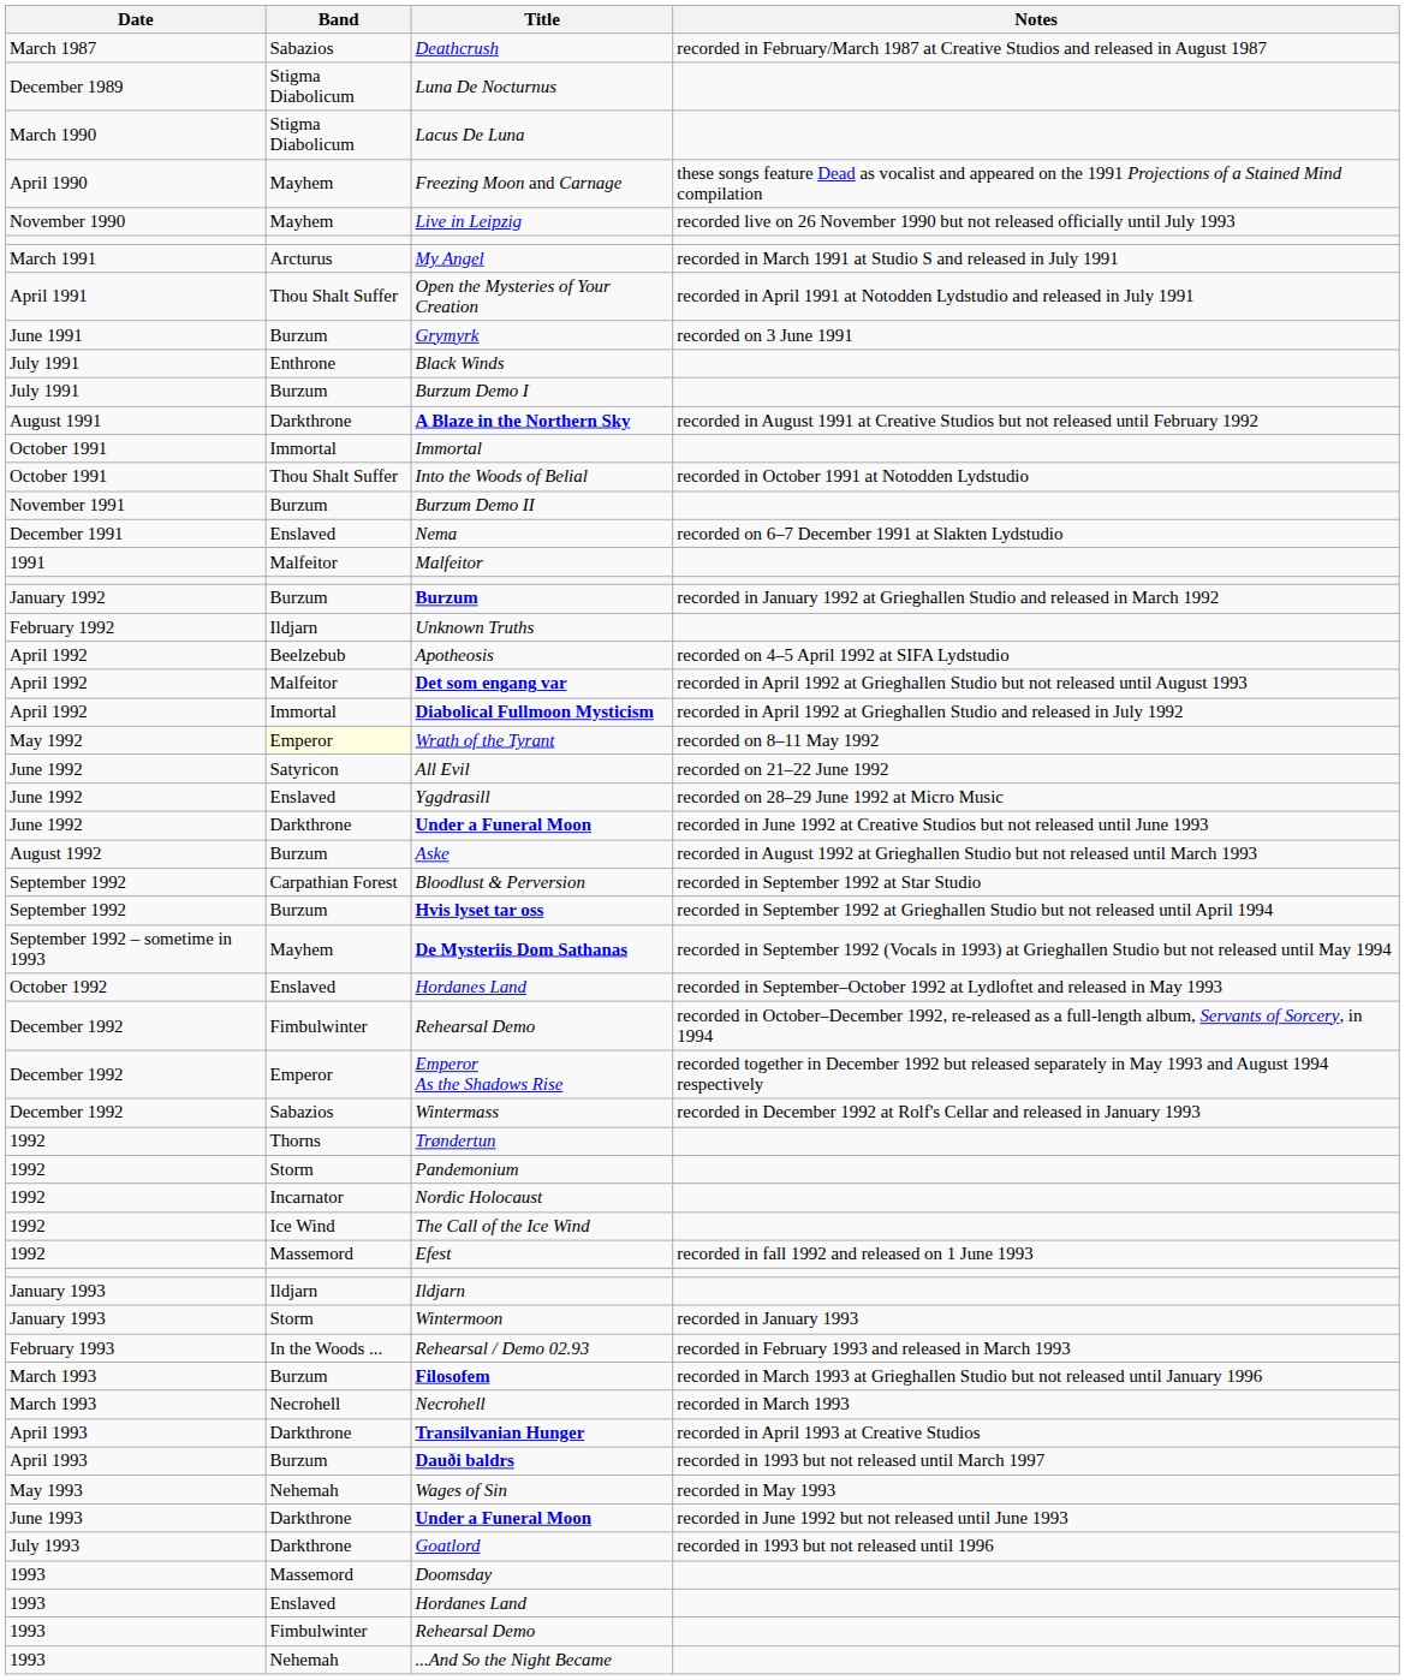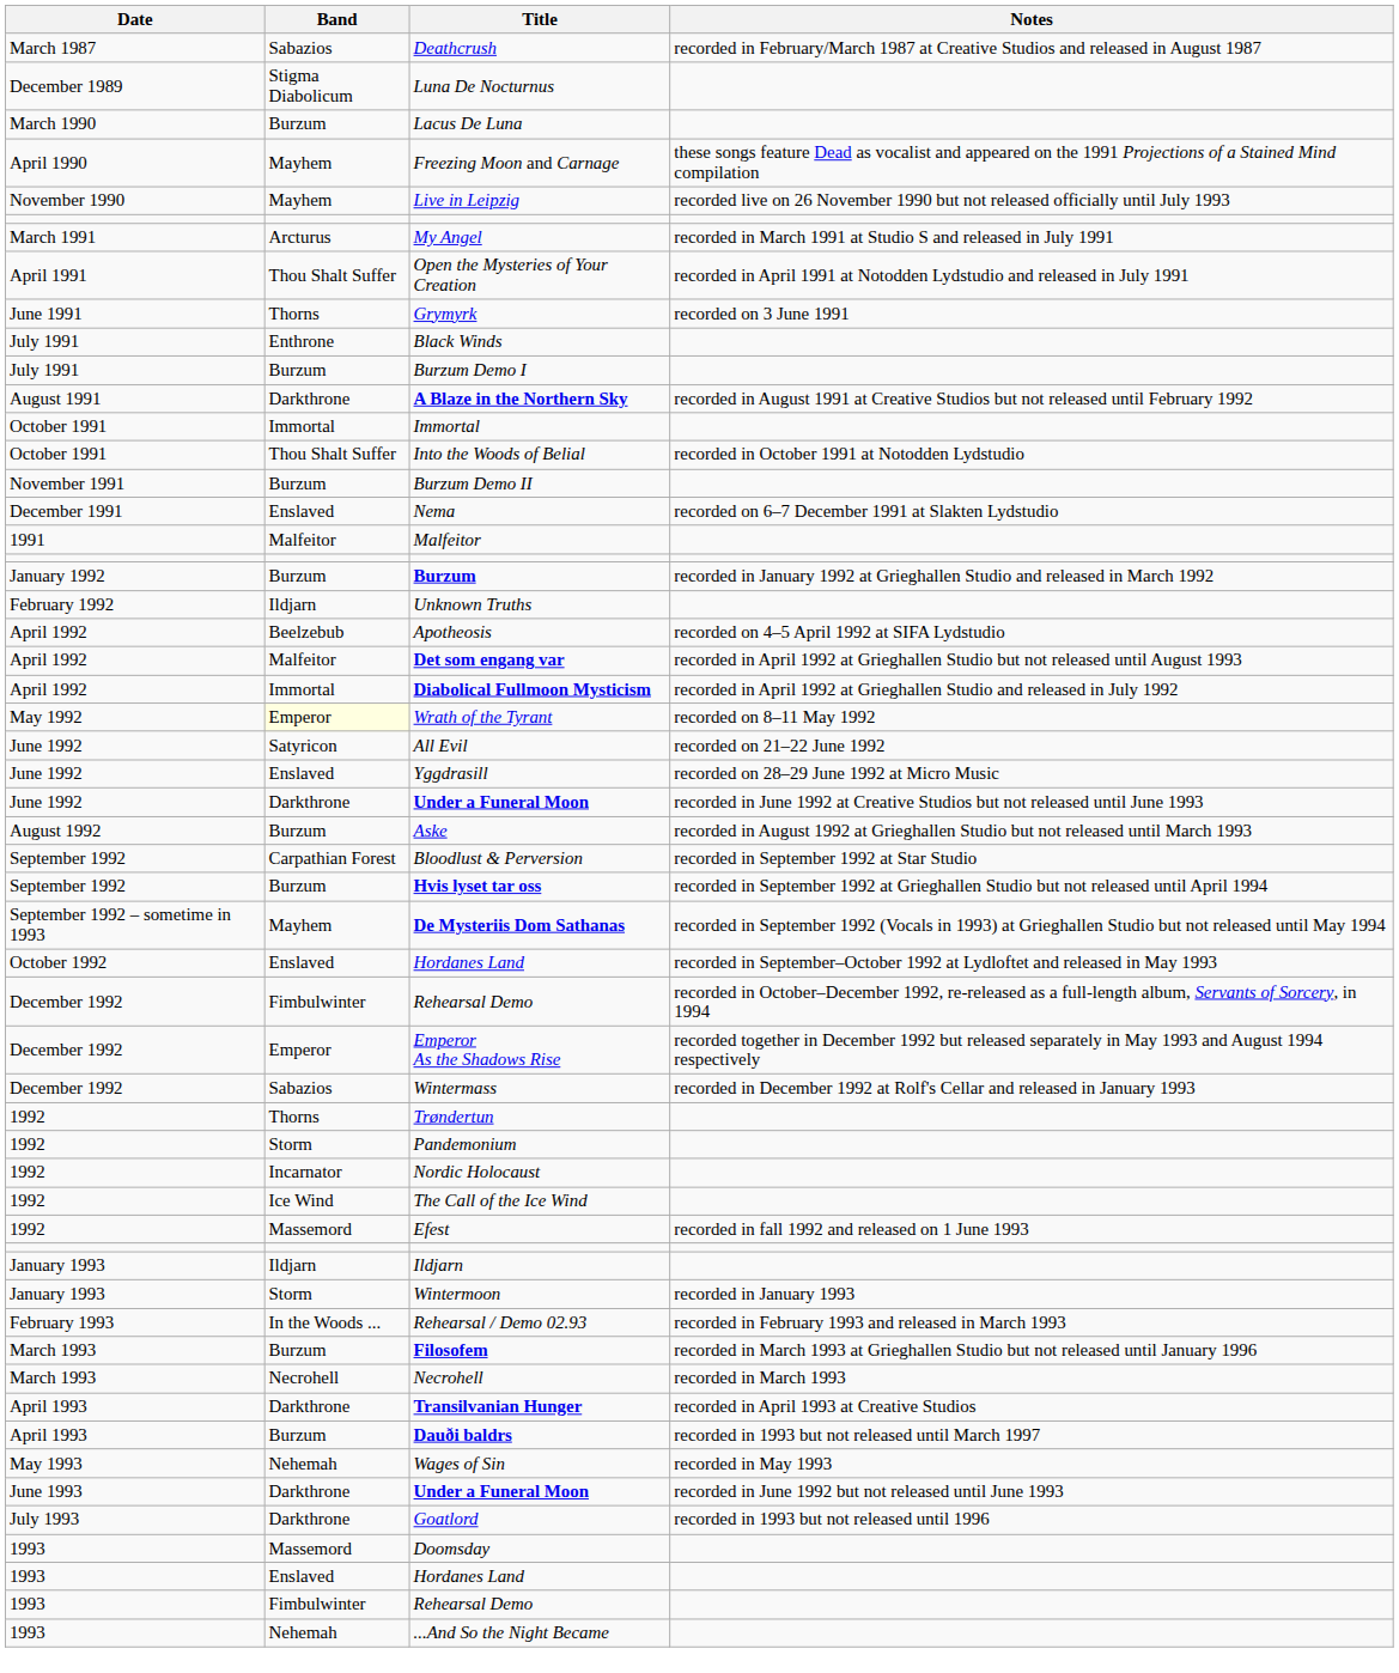Lacus De Luna | Band: Stigma Diabolicum -> Burzum
Grymyrk | Band: Burzum -> Thorns
